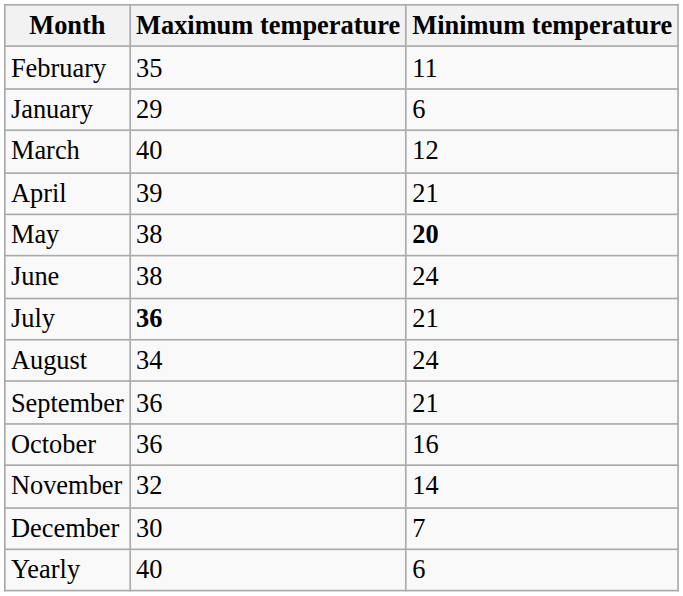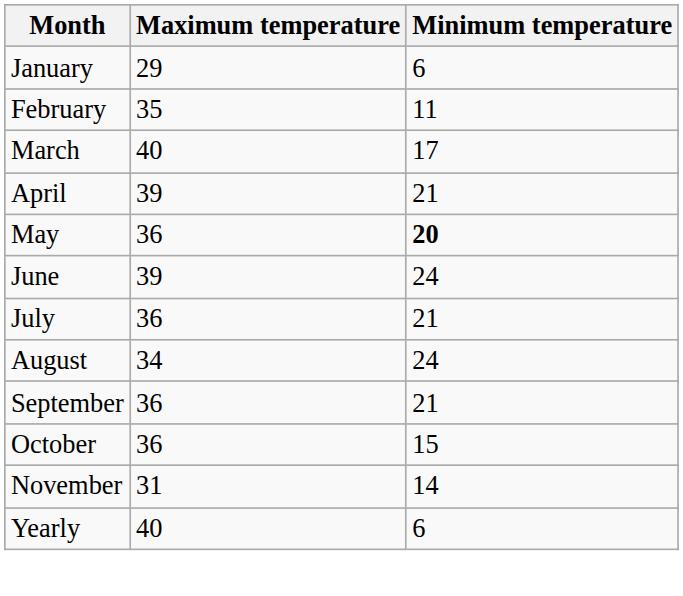rows swapped: January <-> February
March | Minimum temperature: 12 -> 17
May | Maximum temperature: 38 -> 36
June | Maximum temperature: 38 -> 39
July | Maximum temperature: bold -> normal
October | Minimum temperature: 16 -> 15
November | Maximum temperature: 32 -> 31
- row: December | 30 | 7
